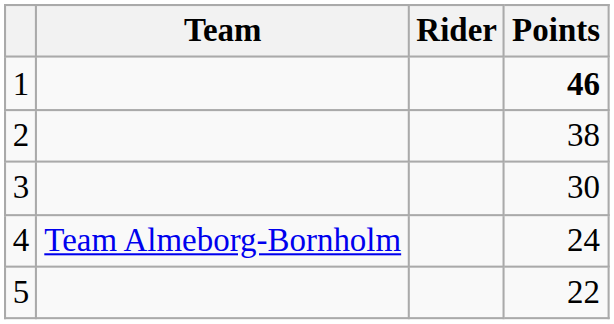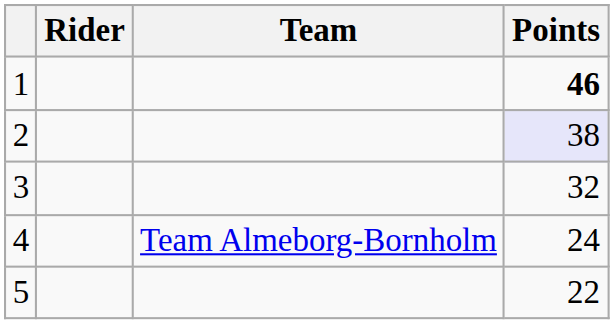columns swapped: Rider <-> Team
2 | Points: no background -> lavender background
3 | Points: 30 -> 32
